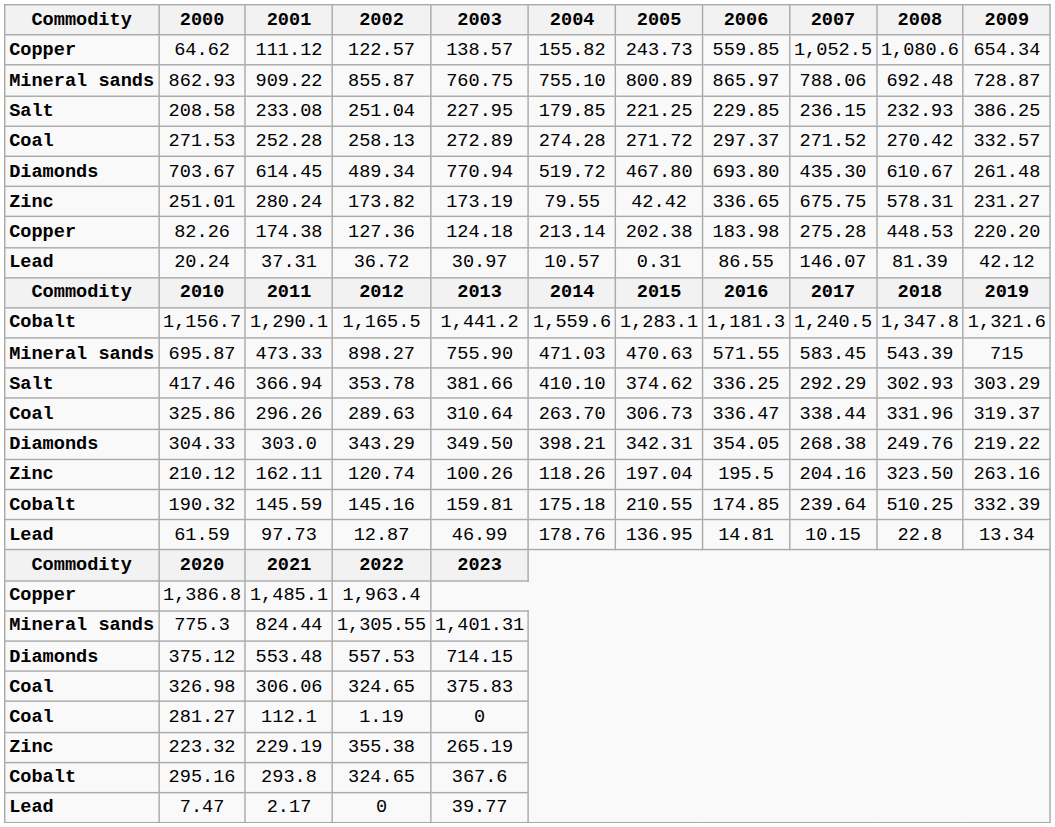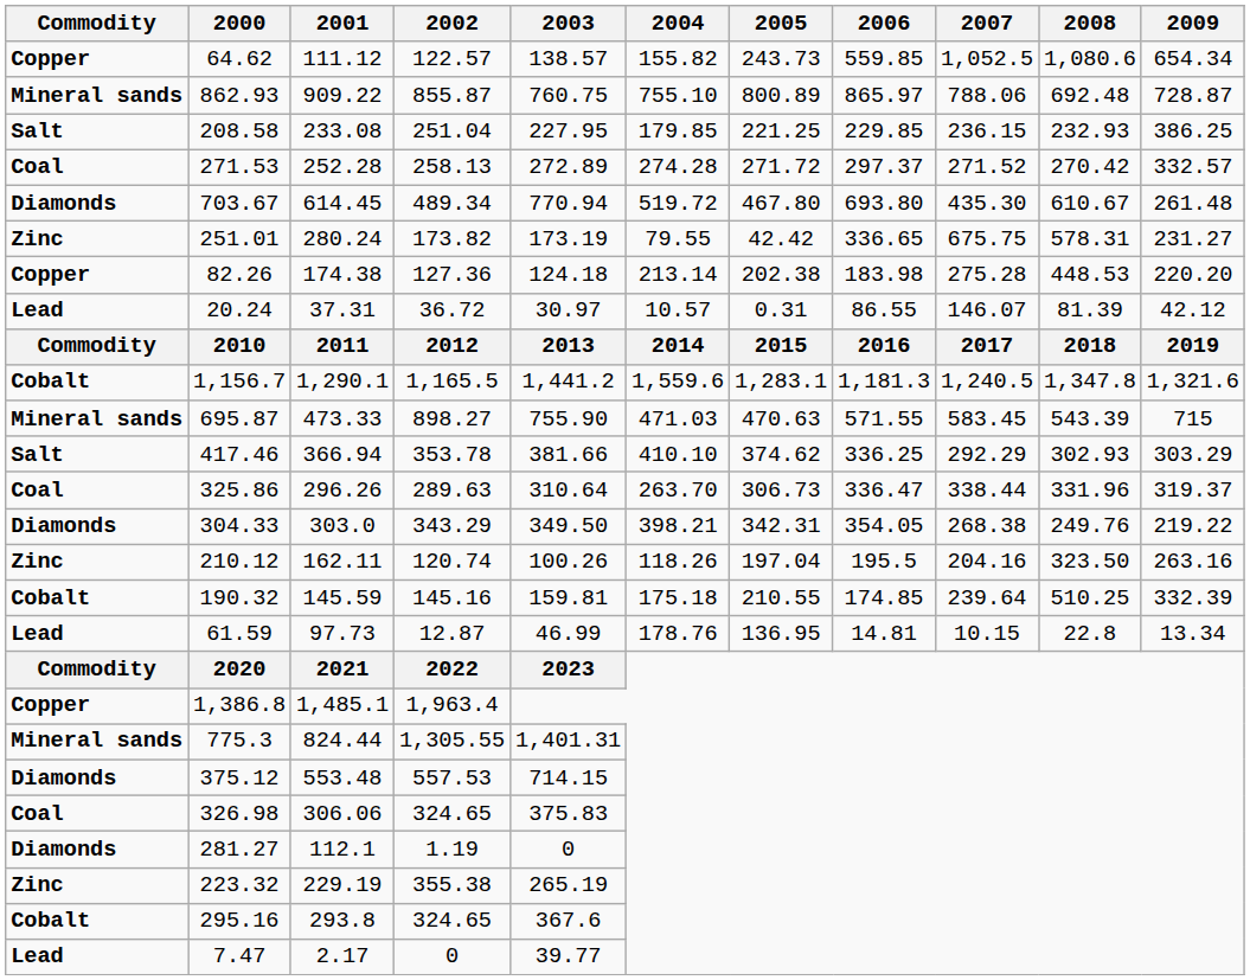281.27 | Commodity: Coal -> Diamonds
